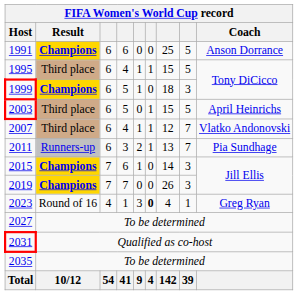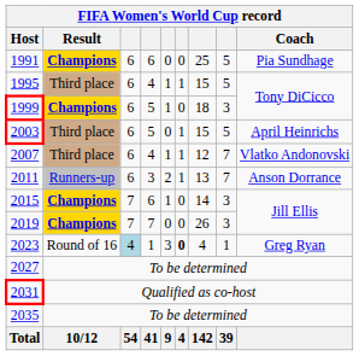1991 | Coach: Anson Dorrance -> Pia Sundhage
2011 | Coach: Pia Sundhage -> Anson Dorrance
2023 | column 3: no background -> lightblue background
